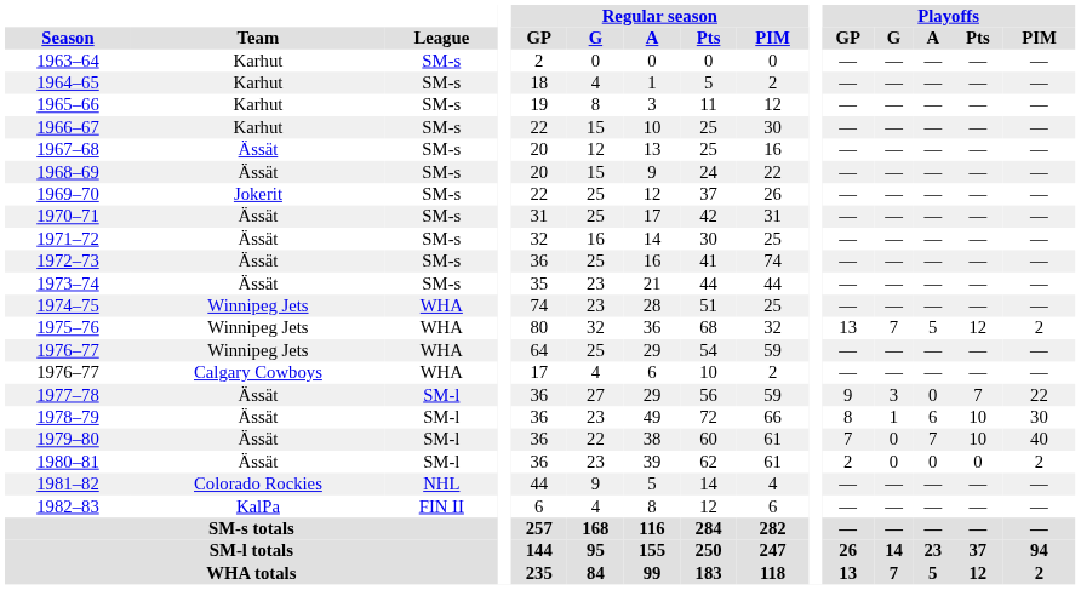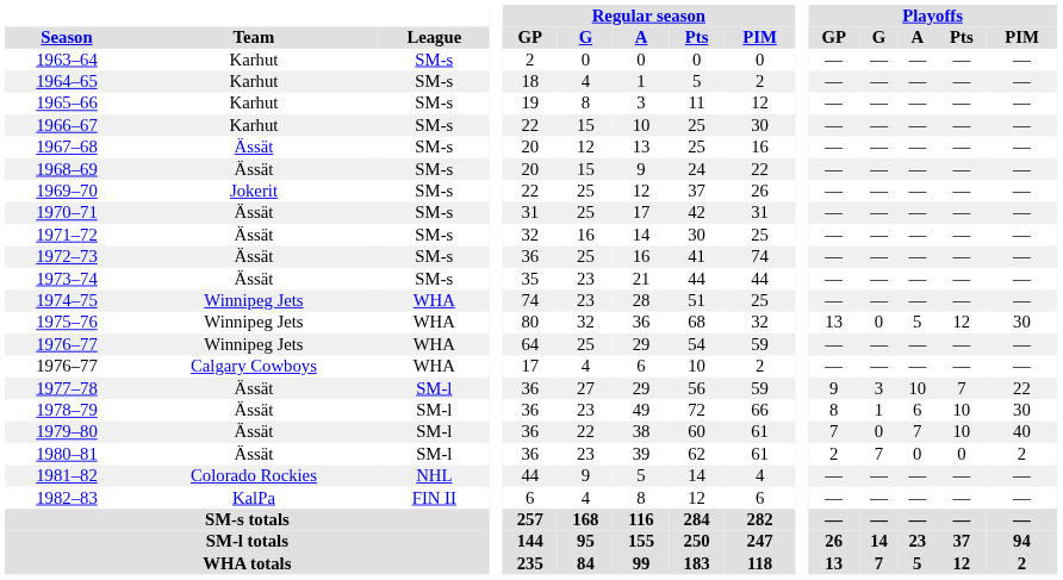1975–76 | Playoffs / G: 7 -> 0
1975–76 | Playoffs / PIM: 2 -> 30
1977–78 | Playoffs / A: 0 -> 10
1980–81 | Playoffs / G: 0 -> 7
